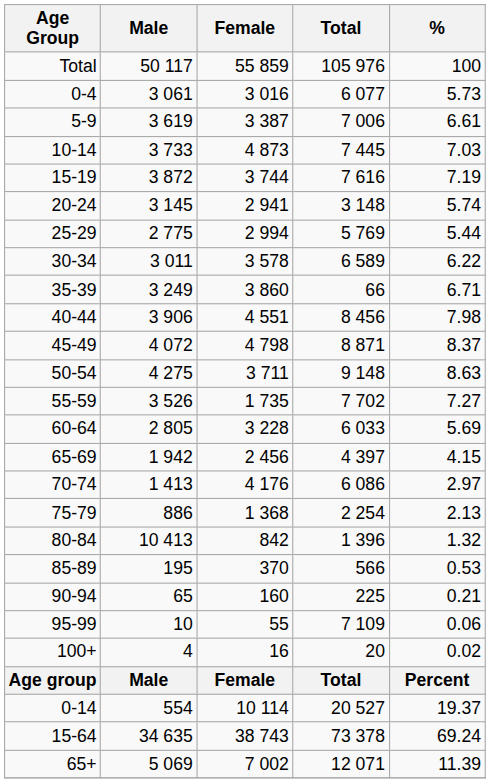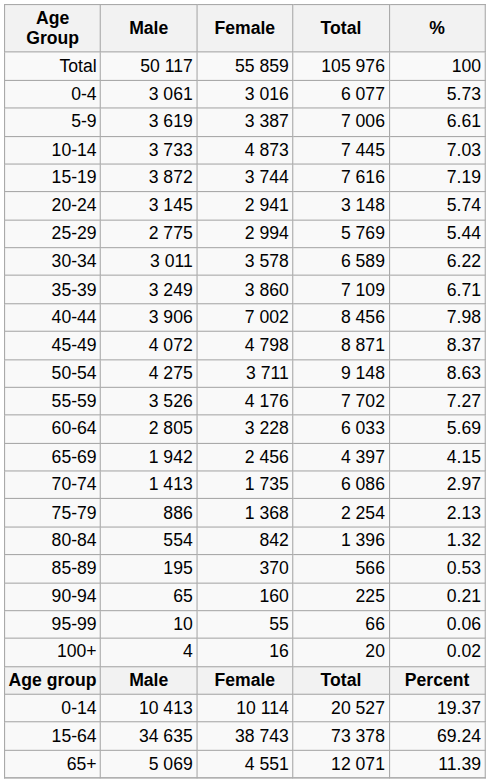35-39 | Total: 66 -> 7 109
40-44 | Female: 4 551 -> 7 002
55-59 | Female: 1 735 -> 4 176
70-74 | Female: 4 176 -> 1 735
80-84 | Male: 10 413 -> 554
95-99 | Total: 7 109 -> 66
0-14 | Male: 554 -> 10 413
65+ | Female: 7 002 -> 4 551
